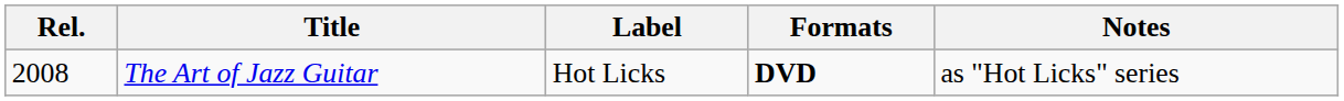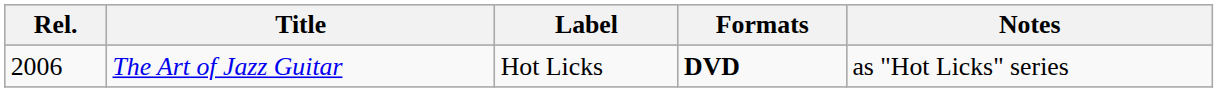The Art of Jazz Guitar | Rel.: 2008 -> 2006
